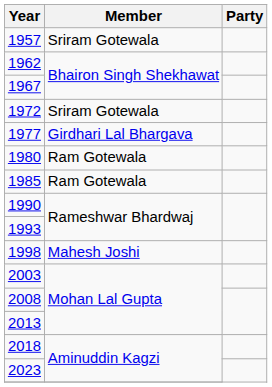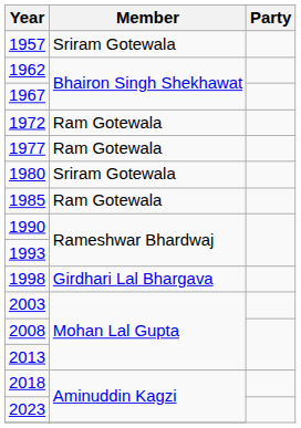1972 | Member: Sriram Gotewala -> Ram Gotewala
1977 | Member: Girdhari Lal Bhargava -> Ram Gotewala
1980 | Member: Ram Gotewala -> Sriram Gotewala
1998 | Member: Mahesh Joshi -> Girdhari Lal Bhargava
